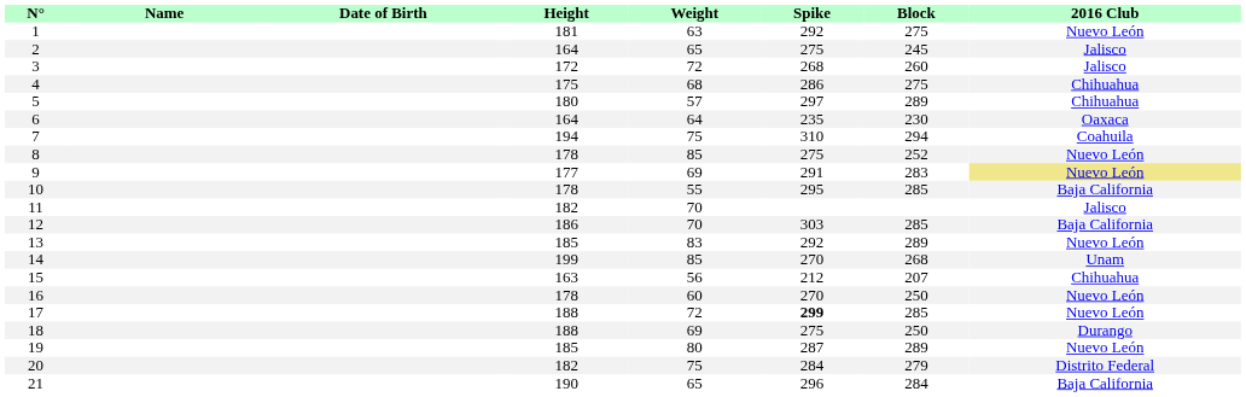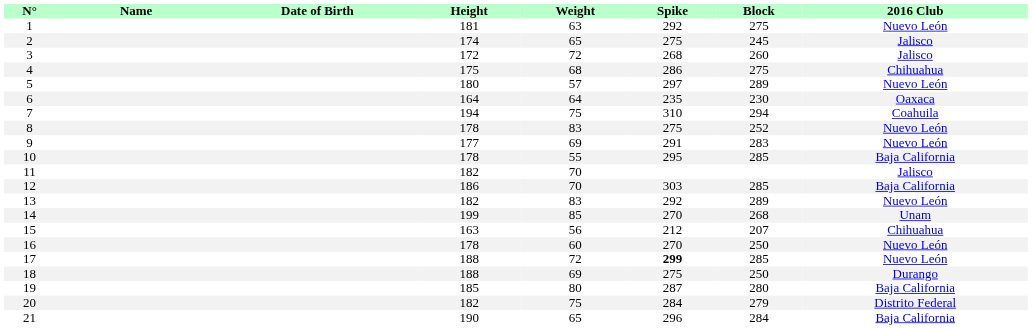2 | Height: 164 -> 174
5 | 2016 Club: Chihuahua -> Nuevo León
8 | Weight: 85 -> 83
9 | 2016 Club: khaki background -> no background
13 | Height: 185 -> 182
19 | Block: 289 -> 280
19 | 2016 Club: Nuevo León -> Baja California
